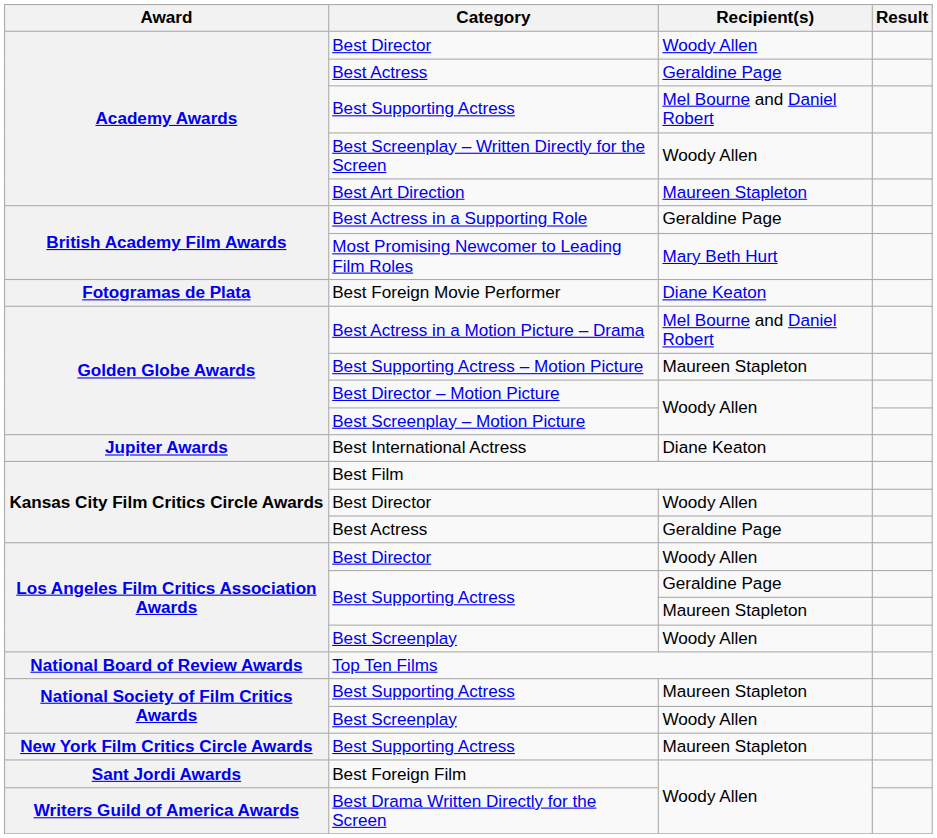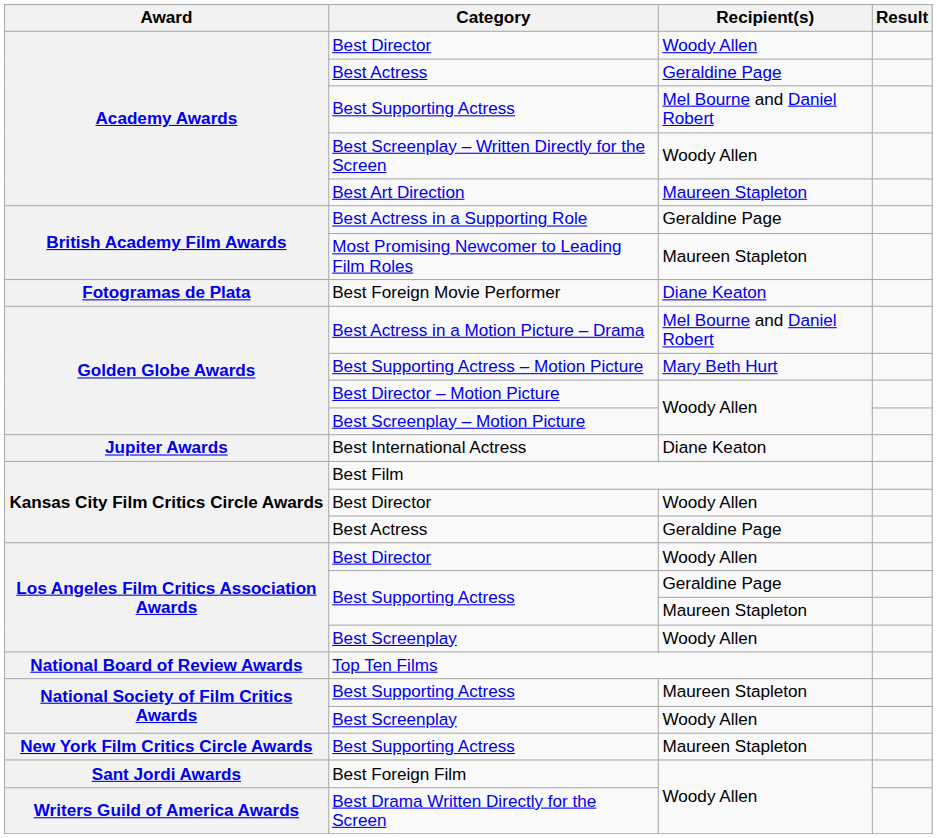Most Promising Newcomer to Leading Film Roles | Recipient(s): Mary Beth Hurt -> Maureen Stapleton
Best Supporting Actress – Motion Picture | Recipient(s): Maureen Stapleton -> Mary Beth Hurt
